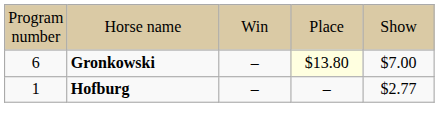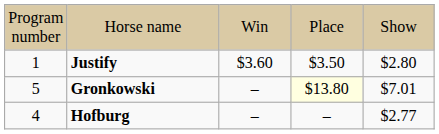+ row: 1 | Justify | $3.60 | $3.50 | $2.80
Gronkowski | column 1: 6 -> 5
Gronkowski | column 5: $7.00 -> $7.01
Hofburg | column 1: 1 -> 4
